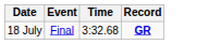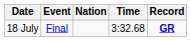+ column: Nation
